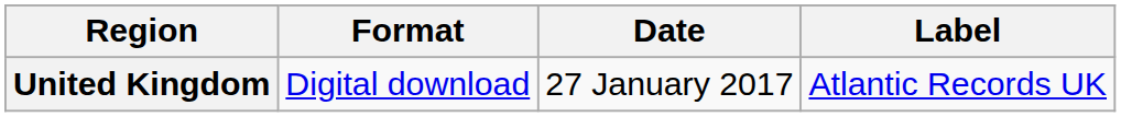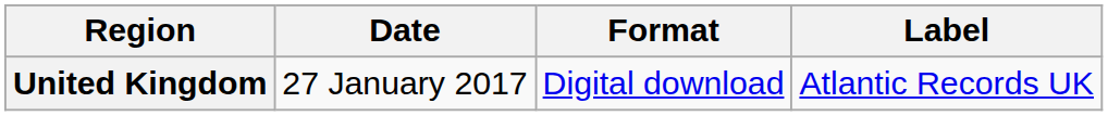columns swapped: Date <-> Format
